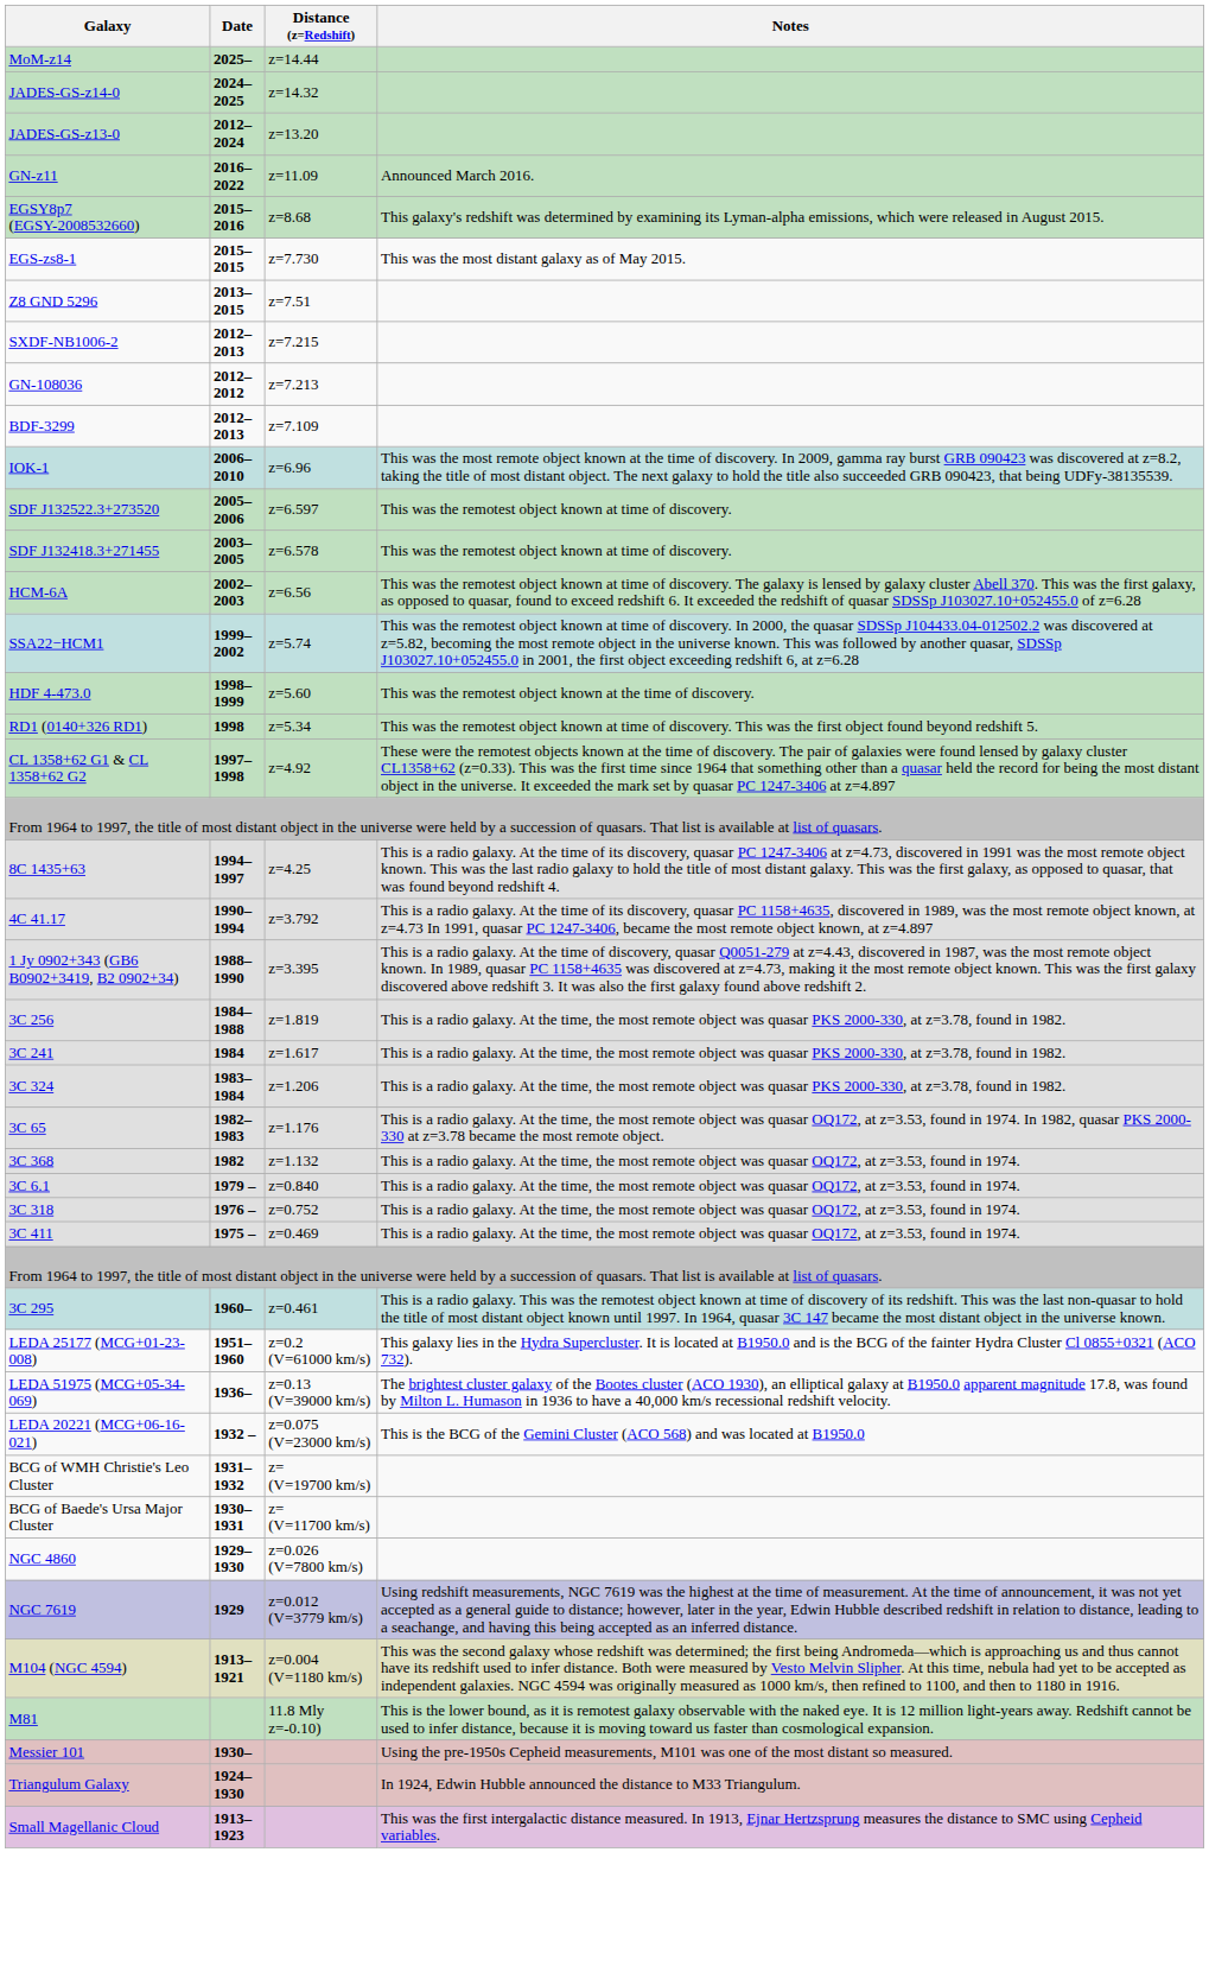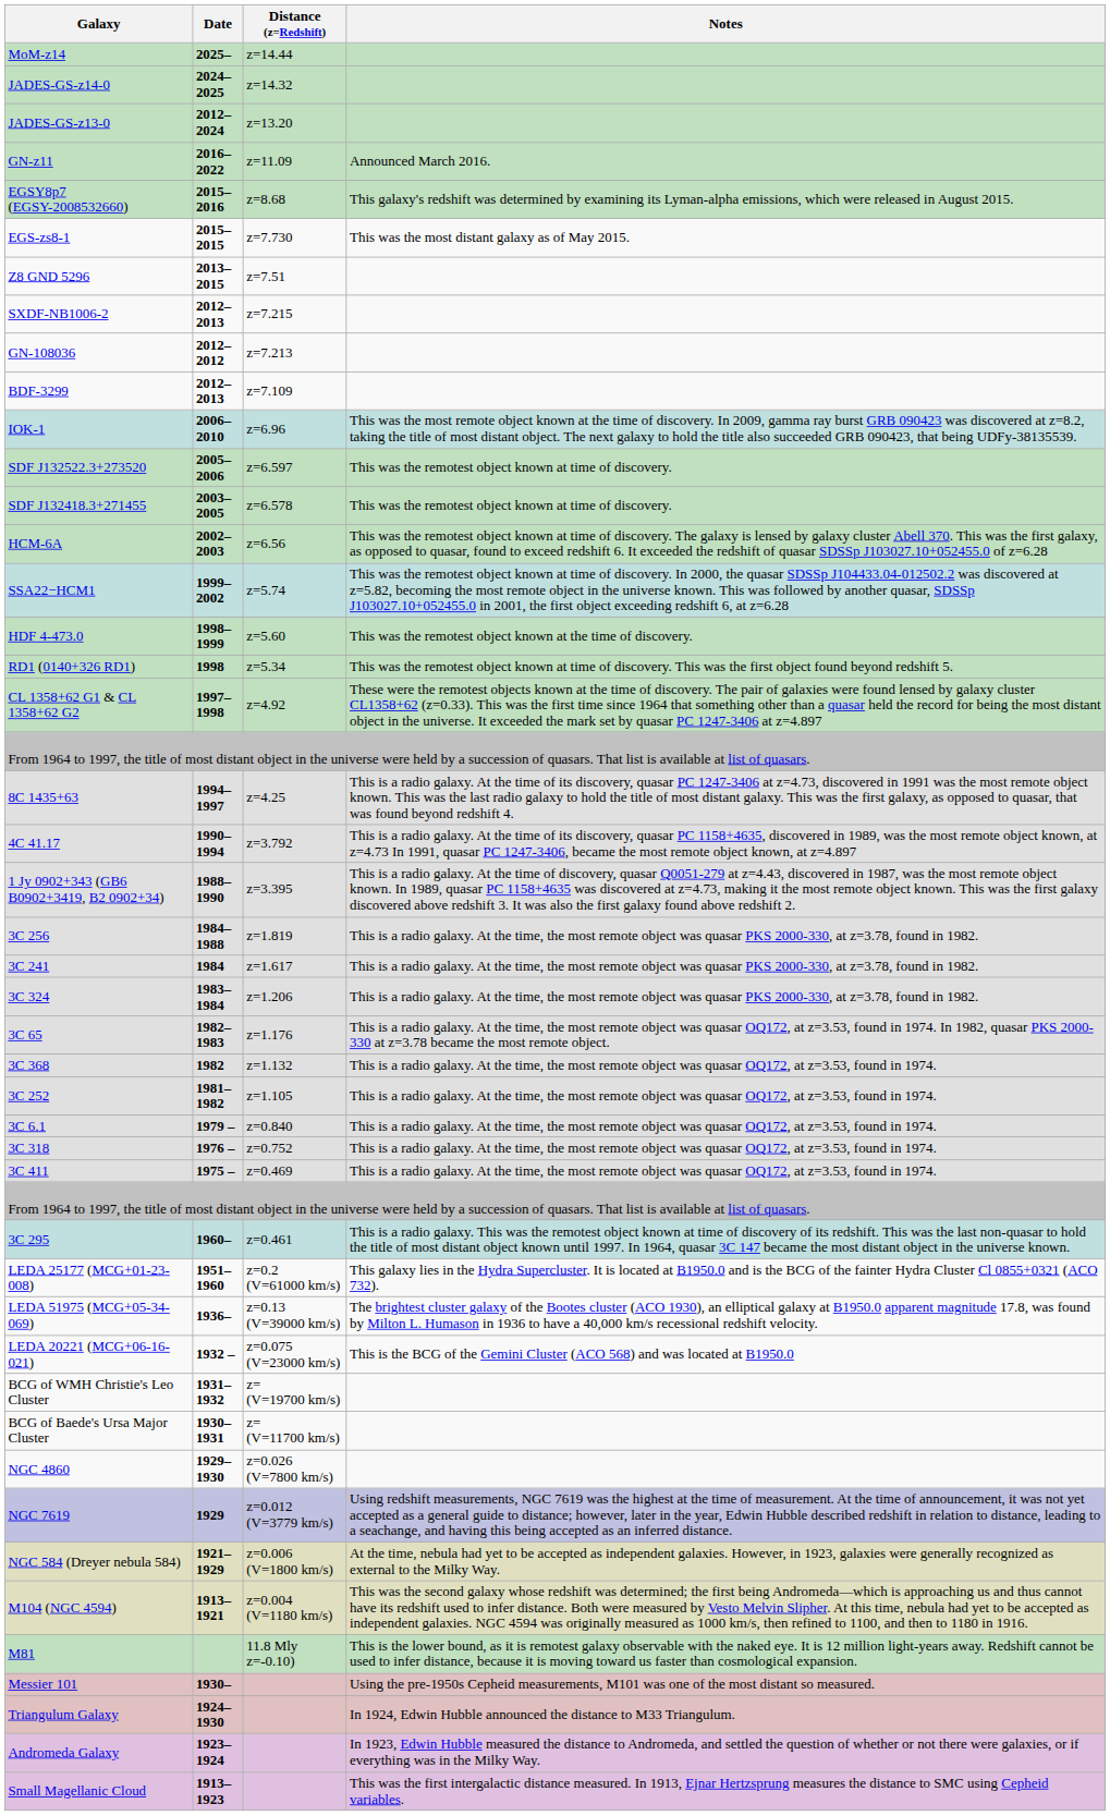+ row: 3C 252 | 1981–1982 | z=1.105 | This is a radio galaxy. At the time, the most remote object was quasar OQ172, at z=3.53, found in 1974.
+ row: NGC 584 (Dreyer nebula 584) | 1921–1929 | z=0.006 (V=1800 km/s) | At the time, nebula had yet to be accepted as independent galaxies. However, in 1923, galaxies were generally recognized as external to the Milky Way.
+ row: Andromeda Galaxy | 1923–1924 | In 1923, Edwin Hubble measured the distance to Andromeda, and settled the question of whether or not there were galaxies, or if everything was in the Milky Way.
